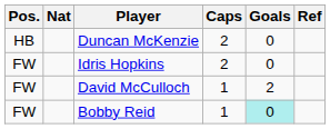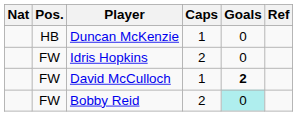columns swapped: Pos. <-> Nat
Duncan McKenzie | Caps: 2 -> 1
David McCulloch | Goals: normal -> bold
Bobby Reid | Caps: 1 -> 2
